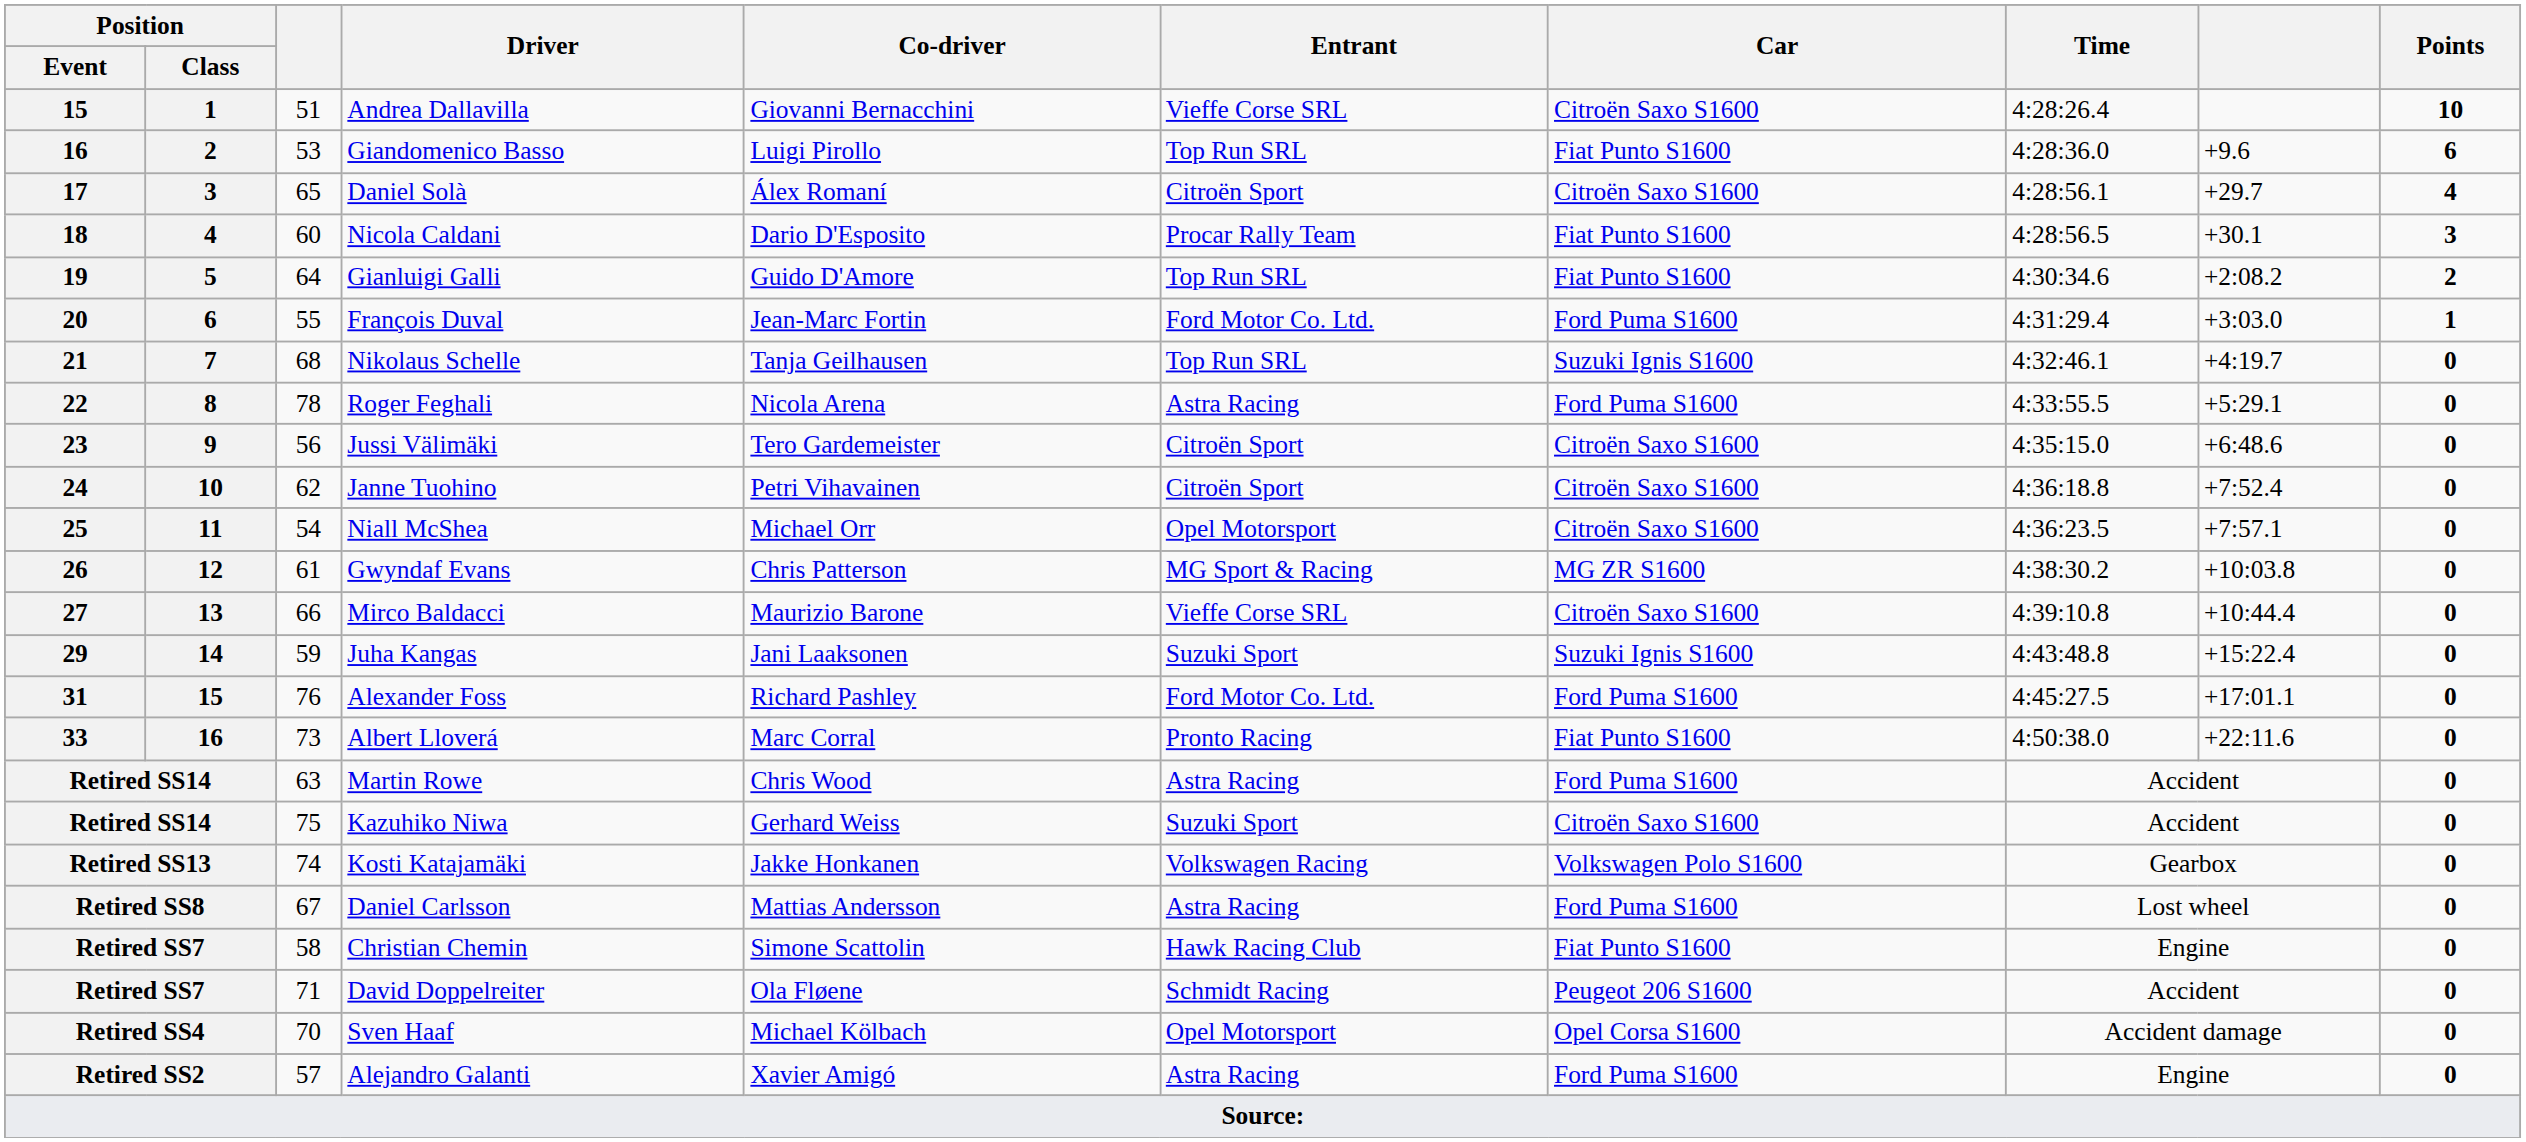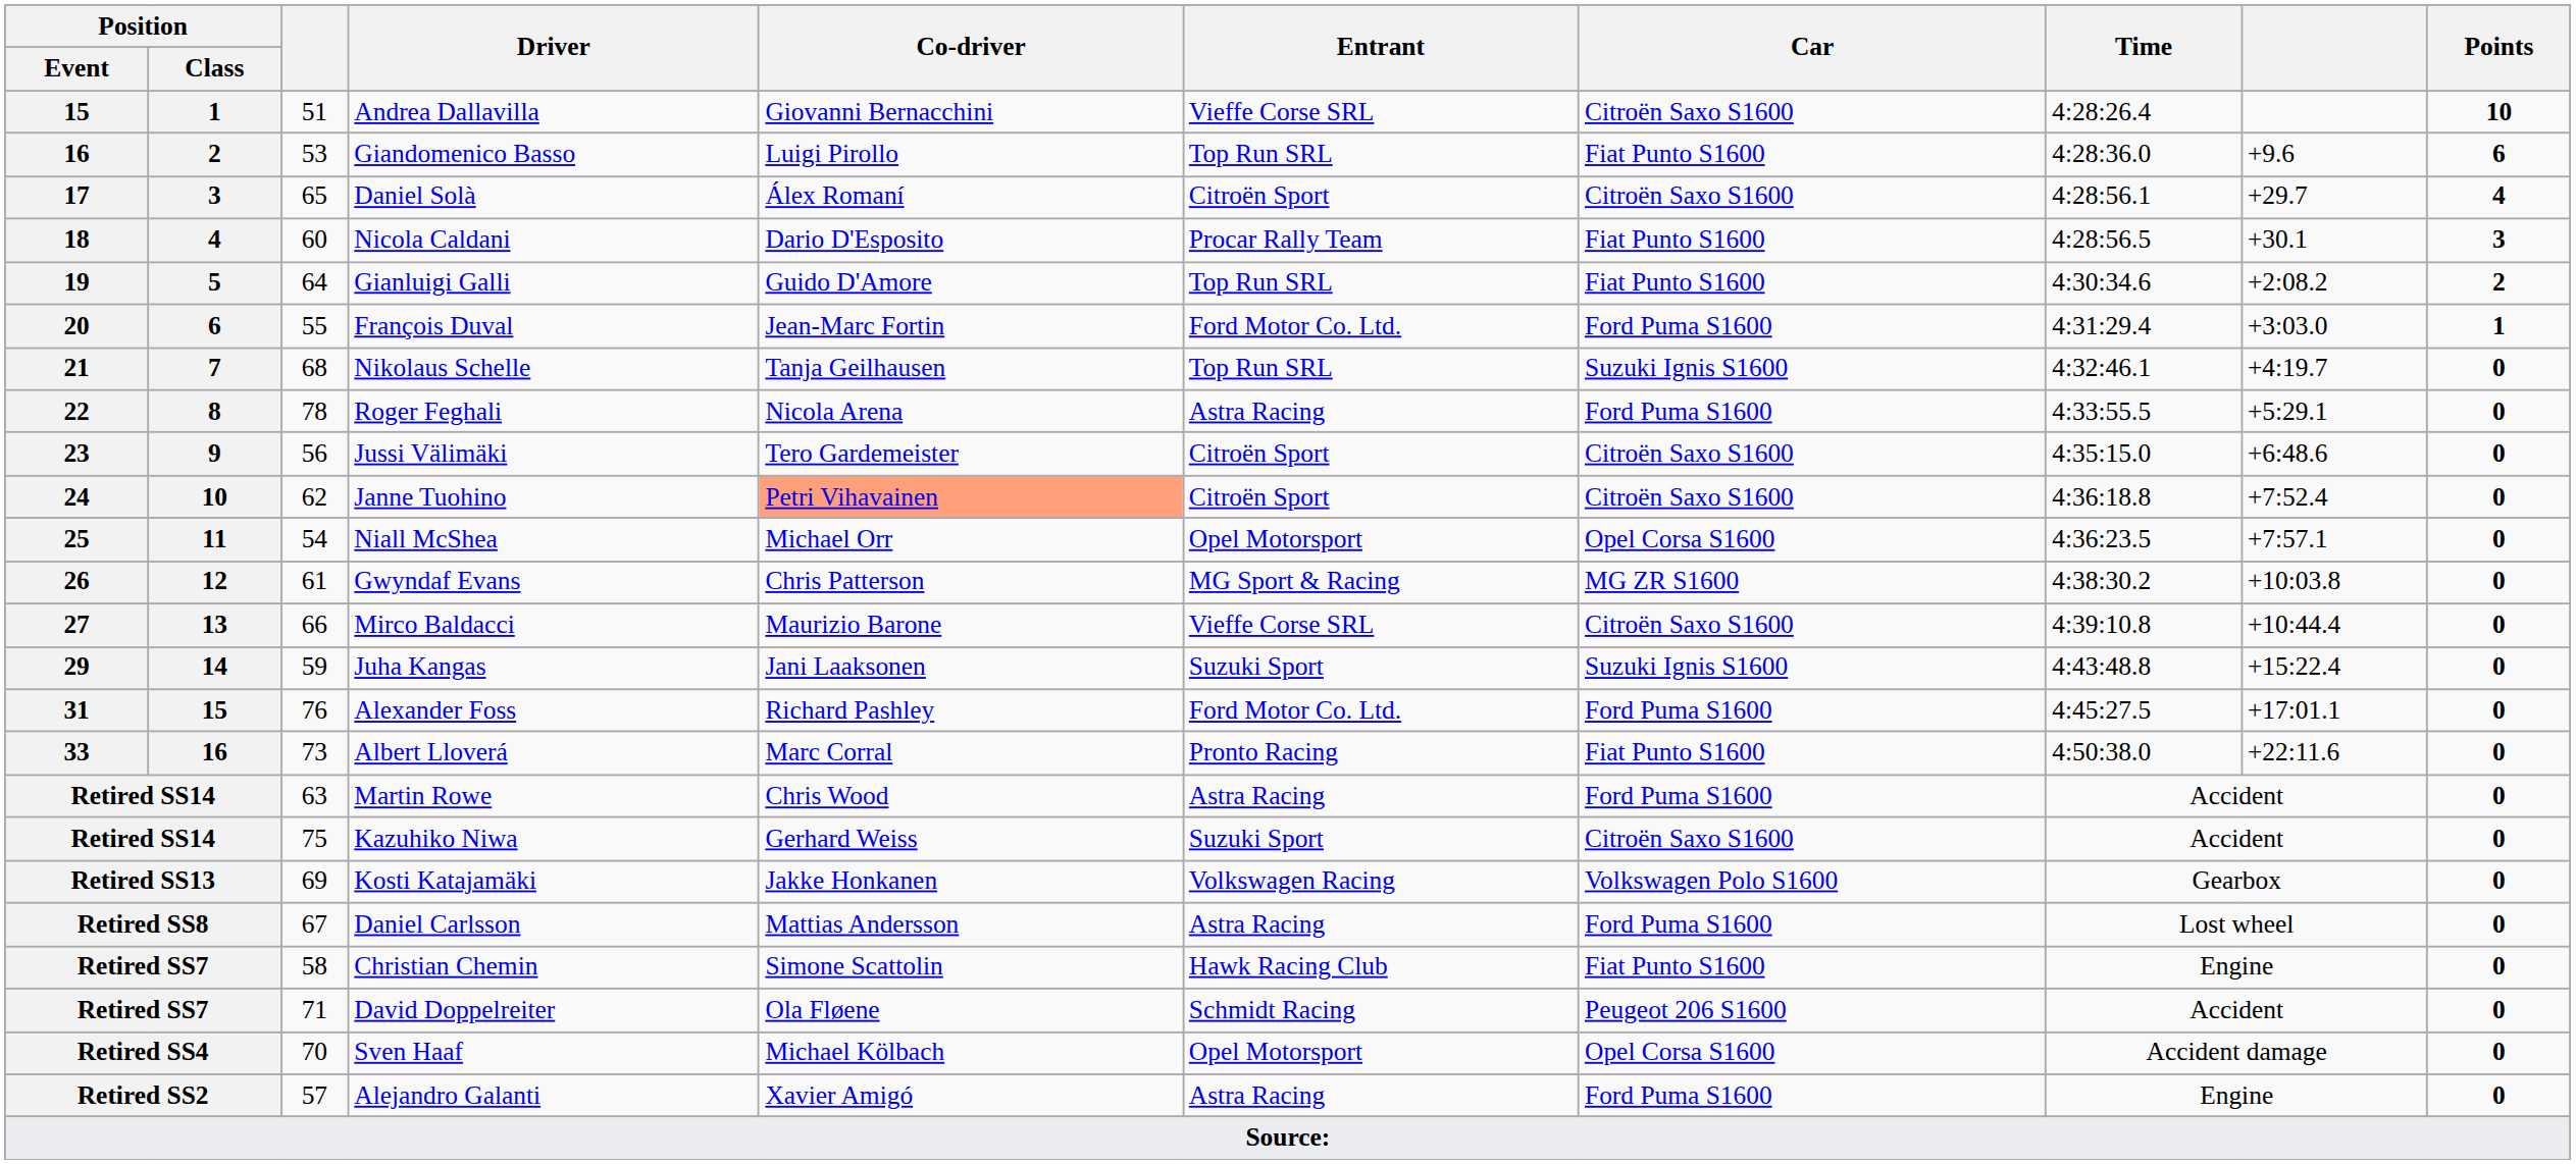Janne Tuohino | Co-driver: no background -> lightsalmon background
Niall McShea | Car: Citroën Saxo S1600 -> Opel Corsa S1600
Kosti Katajamäki | column 3: 74 -> 69
